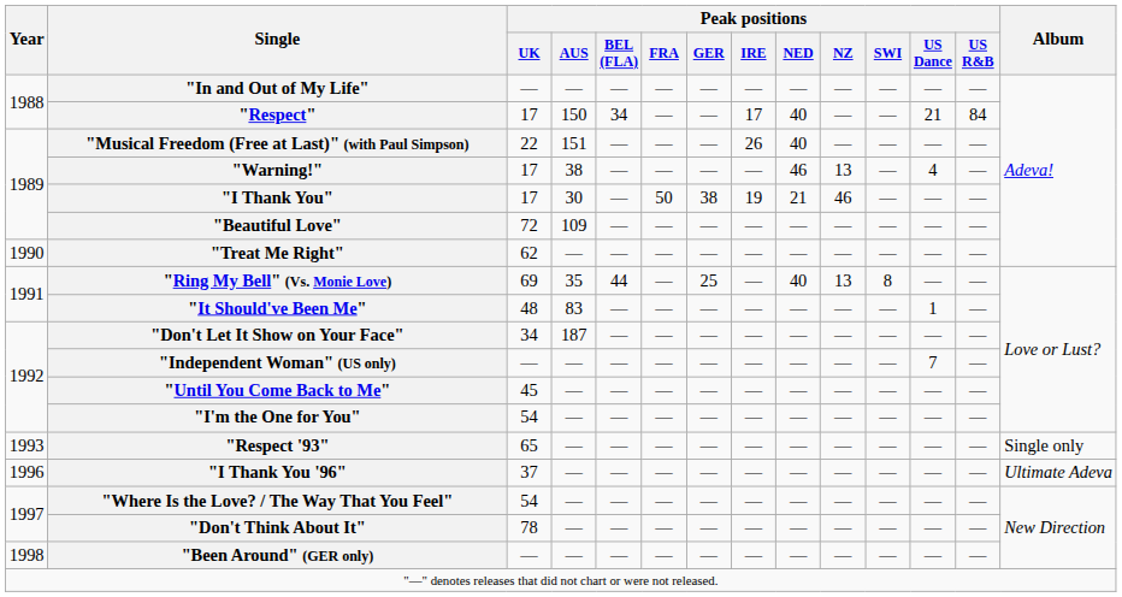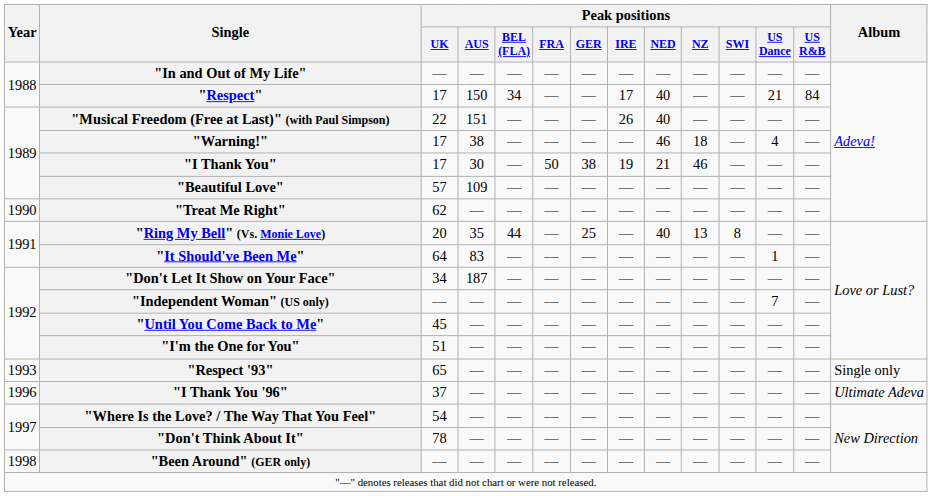"Warning!" | Peak positions / NZ: 13 -> 18
"Beautiful Love" | Peak positions / UK: 72 -> 57
"Ring My Bell" (Vs. Monie Love) | Peak positions / UK: 69 -> 20
"It Should've Been Me" | Peak positions / UK: 48 -> 64
"I'm the One for You" | Peak positions / UK: 54 -> 51
